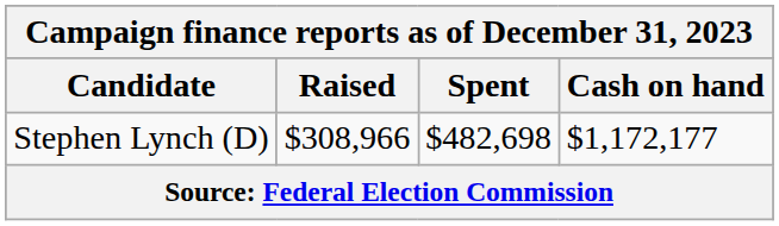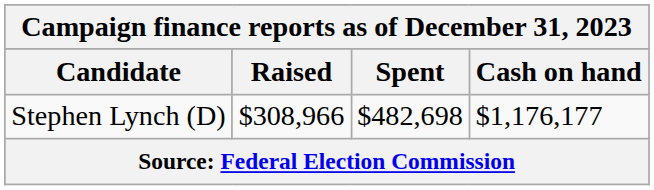Stephen Lynch (D) | Cash on hand: $1,172,177 -> $1,176,177
